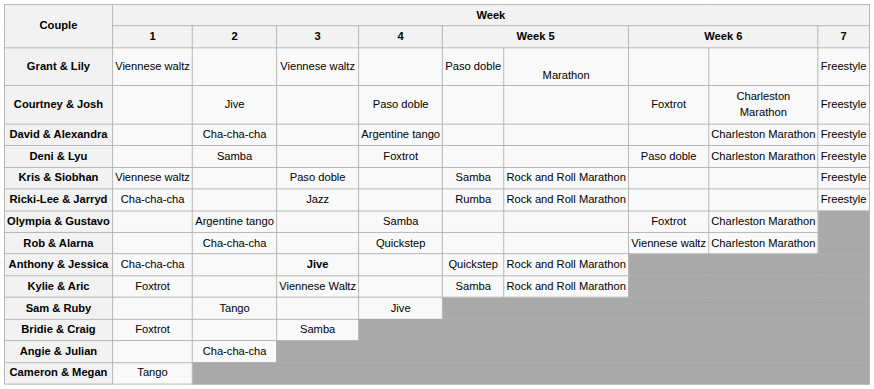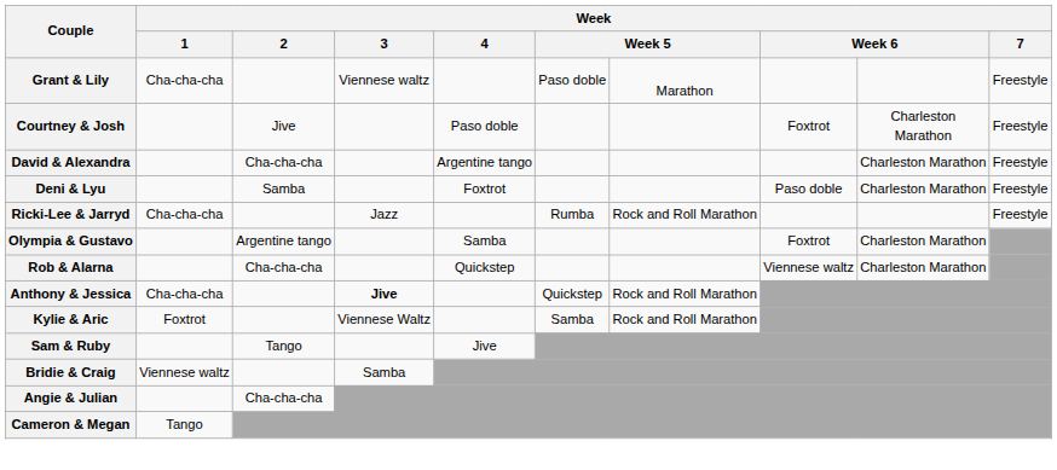Grant & Lily | Week / 1: Viennese waltz -> Cha-cha-cha
- row: Kris & Siobhan | Viennese waltz | Paso doble | Samba | Rock and Roll Marathon | Freestyle
Bridie & Craig | Week / 1: Foxtrot -> Viennese waltz
